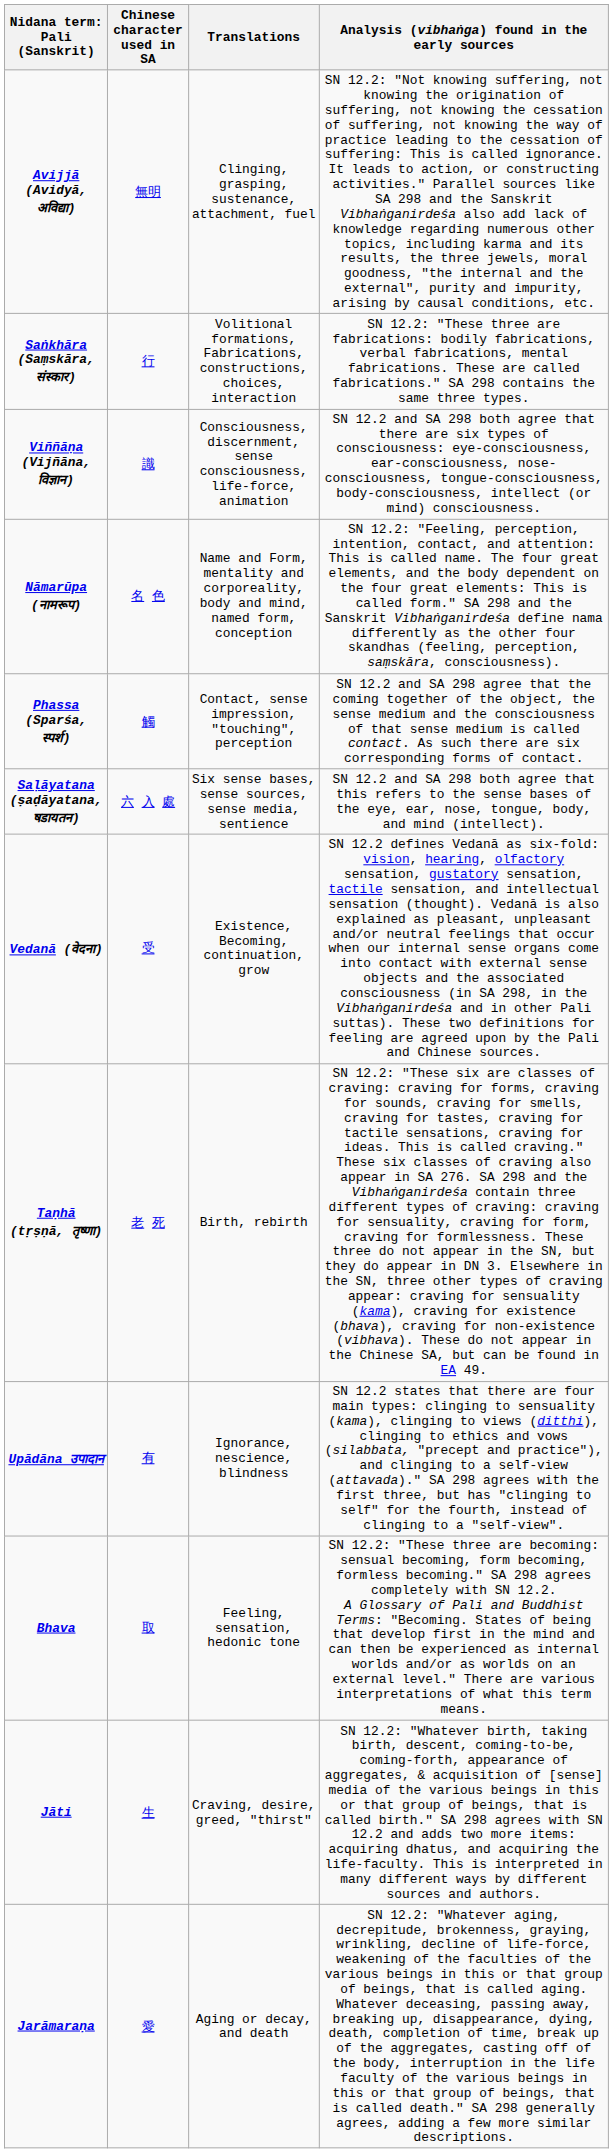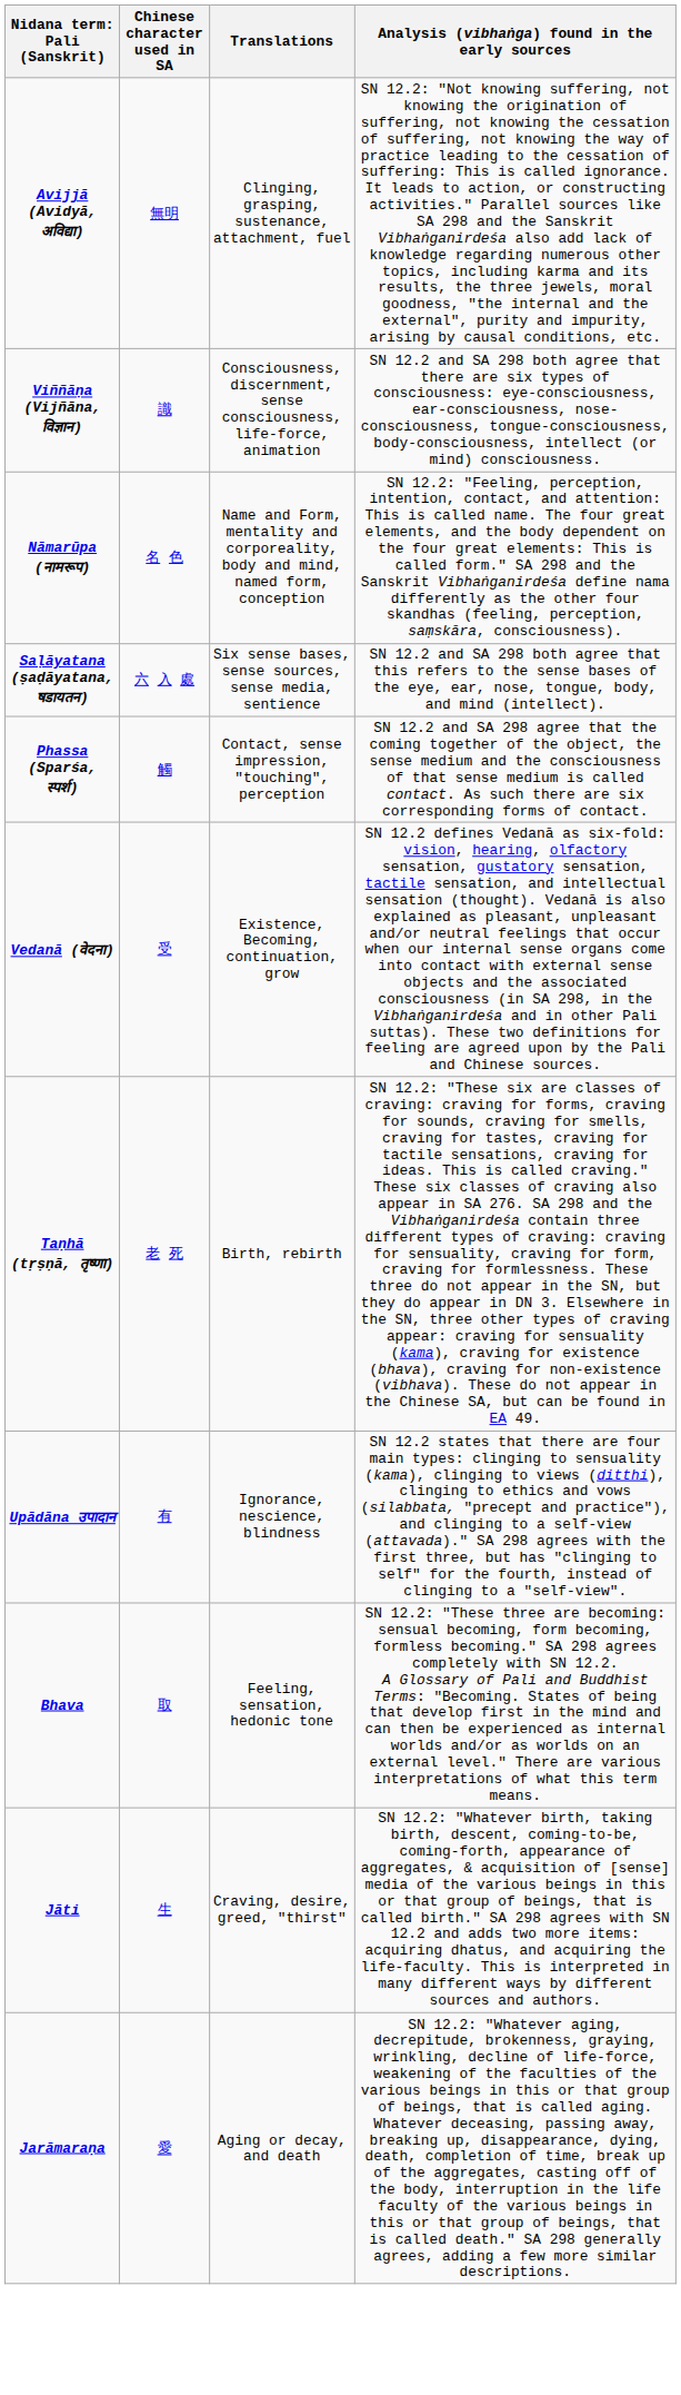- row: Saṅkhāra (Saṃskāra, संस्कार) | 行 | Volitional formations, Fabrications, constructions, choices, interaction | SN 12.2: "These three are fabrications: bodily fabrications, verbal fabrications, mental fabrications. These are called fabrications." SA 298 contains the same three types.
rows swapped: Saḷāyatana (ṣaḍāyatana, षडायतन) <-> Phassa (Sparśa, स्पर्श)
